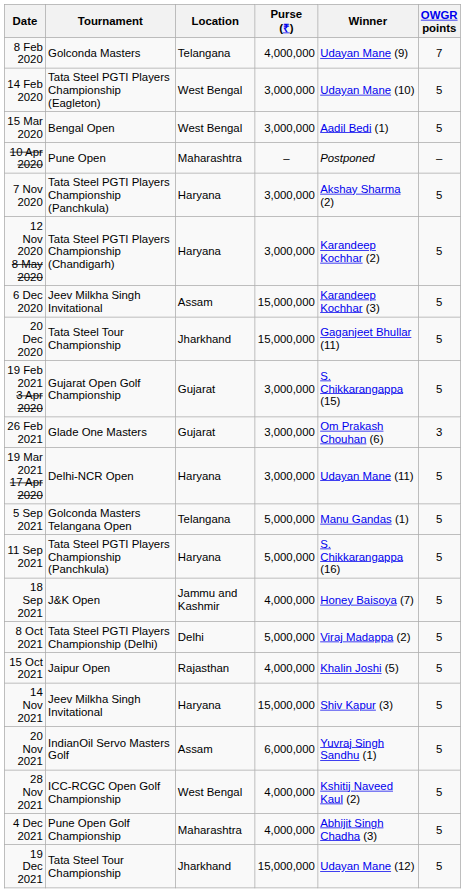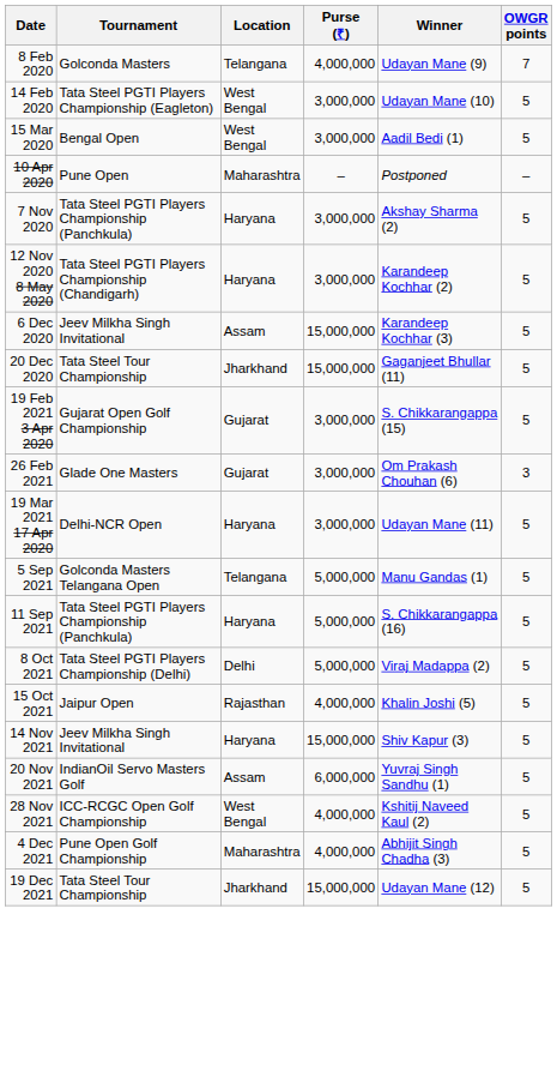- row: 18 Sep 2021 | J&K Open | Jammu and Kashmir | 4,000,000 | Honey Baisoya (7) | 5
